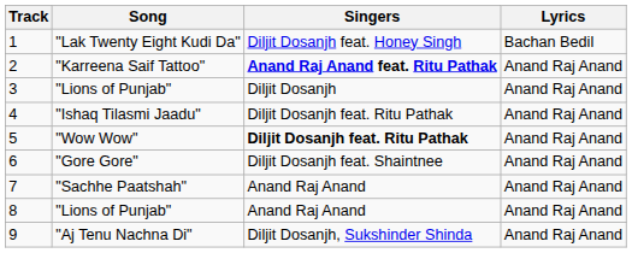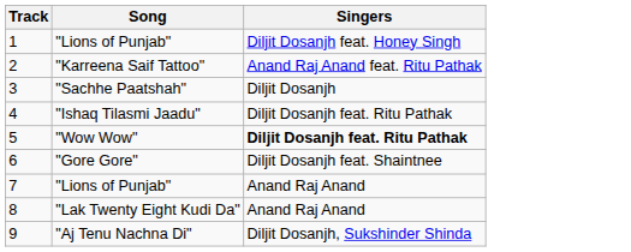- column: Lyrics | Bachan Bedil | Anand Raj Anand | Anand Raj Anand | Anand Raj Anand | Anand Raj Anand | Anand Raj Anand | Anand Raj Anand | Anand Raj Anand | Anand Raj Anand
1 | Song: "Lak Twenty Eight Kudi Da" -> "Lions of Punjab"
2 | Singers: bold -> normal
3 | Song: "Lions of Punjab" -> "Sachhe Paatshah"
7 | Song: "Sachhe Paatshah" -> "Lions of Punjab"
8 | Song: "Lions of Punjab" -> "Lak Twenty Eight Kudi Da"
